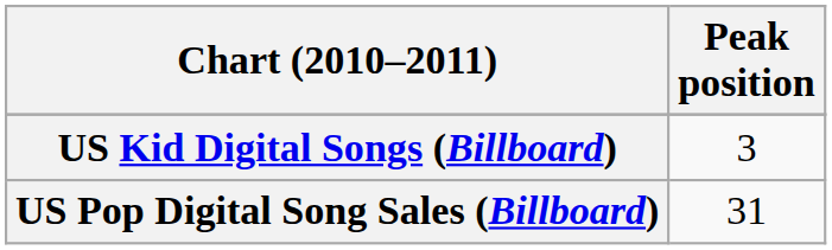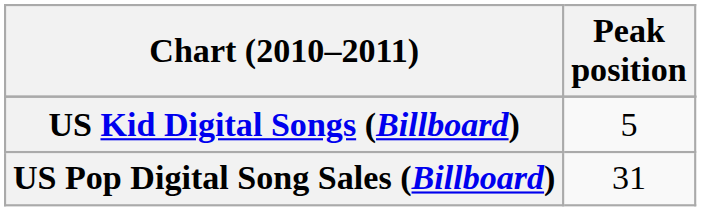US Kid Digital Songs (Billboard) | Peak position: 3 -> 5
